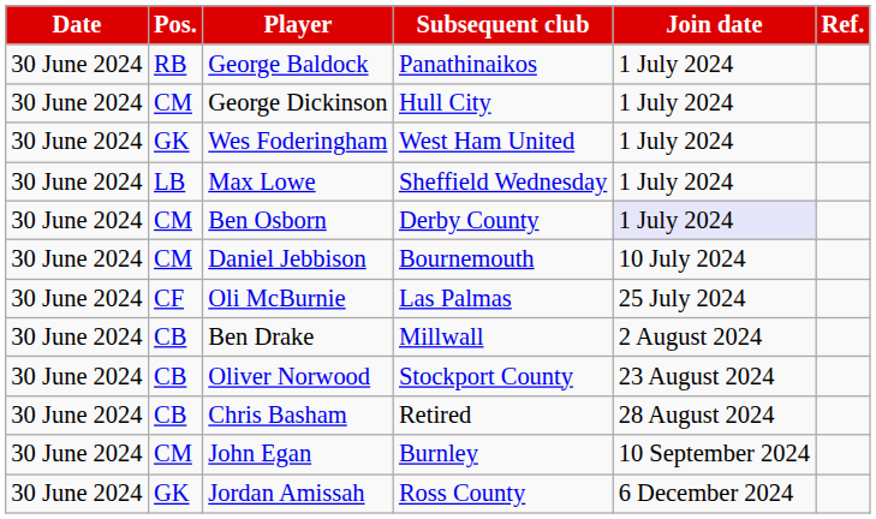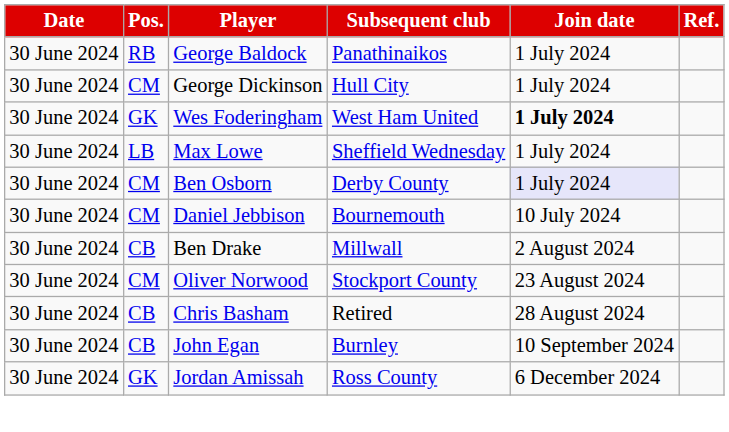Wes Foderingham | Join date: normal -> bold
- row: 30 June 2024 | CF | Oli McBurnie | Las Palmas | 25 July 2024
Oliver Norwood | Pos.: CB -> CM
John Egan | Pos.: CM -> CB
